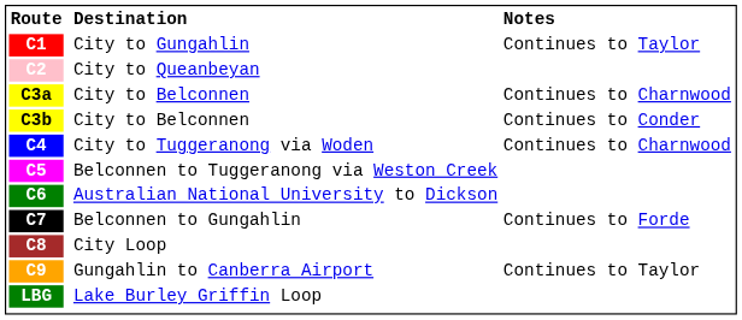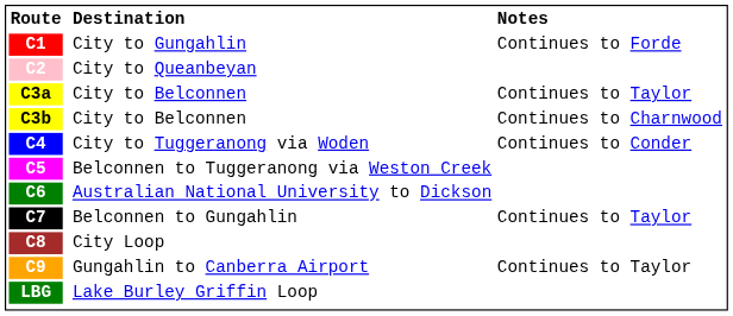City to Gungahlin | Notes: Continues to Taylor -> Continues to Forde
C3a / City to Belconnen | Notes: Continues to Charnwood -> Continues to Taylor
C3b / City to Belconnen | Notes: Continues to Conder -> Continues to Charnwood
City to Tuggeranong via Woden | Notes: Continues to Charnwood -> Continues to Conder
Belconnen to Gungahlin | Notes: Continues to Forde -> Continues to Taylor
